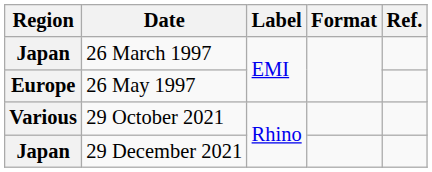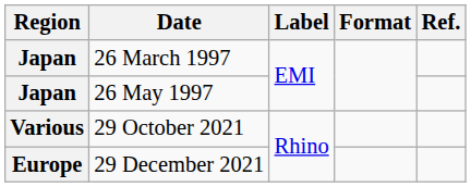26 May 1997 | Region: Europe -> Japan
29 December 2021 | Region: Japan -> Europe
